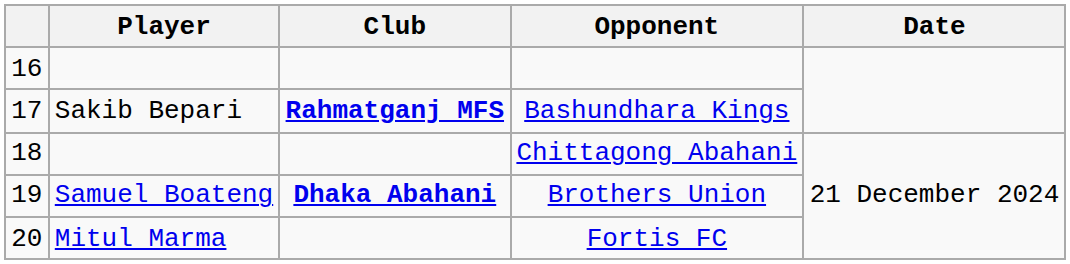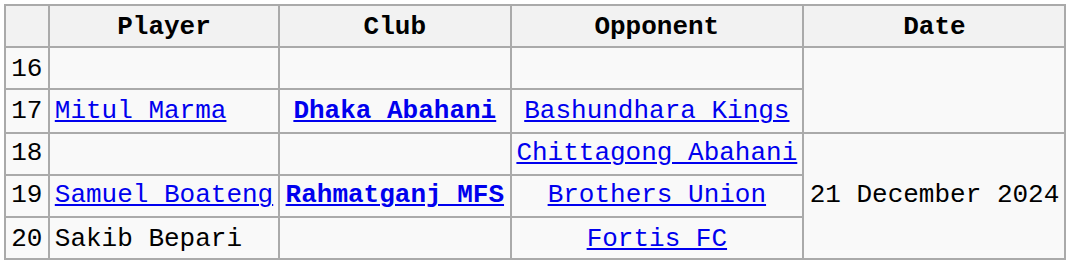Bashundhara Kings | Player: Sakib Bepari -> Mitul Marma
Bashundhara Kings | Club: Rahmatganj MFS -> Dhaka Abahani
Brothers Union | Club: Dhaka Abahani -> Rahmatganj MFS
Fortis FC | Player: Mitul Marma -> Sakib Bepari
